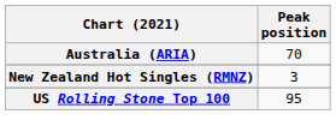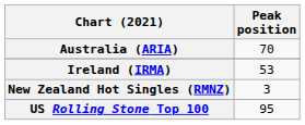+ row: Ireland (IRMA) | 53
